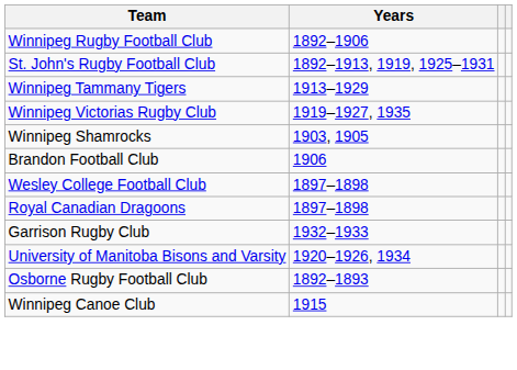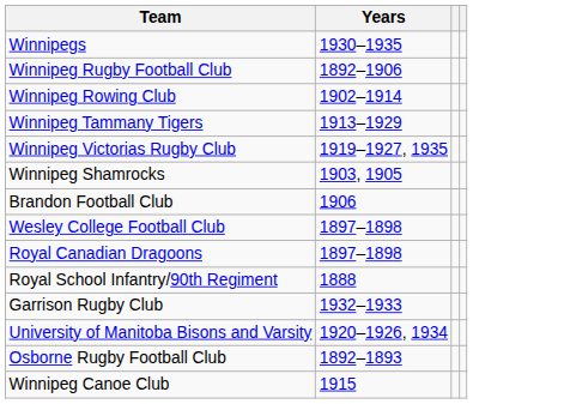+ row: Winnipegs | 1930–1935
- row: St. John's Rugby Football Club | 1892–1913, 1919, 1925–1931
+ row: Winnipeg Rowing Club | 1902–1914
+ row: Royal School Infantry/90th Regiment | 1888
